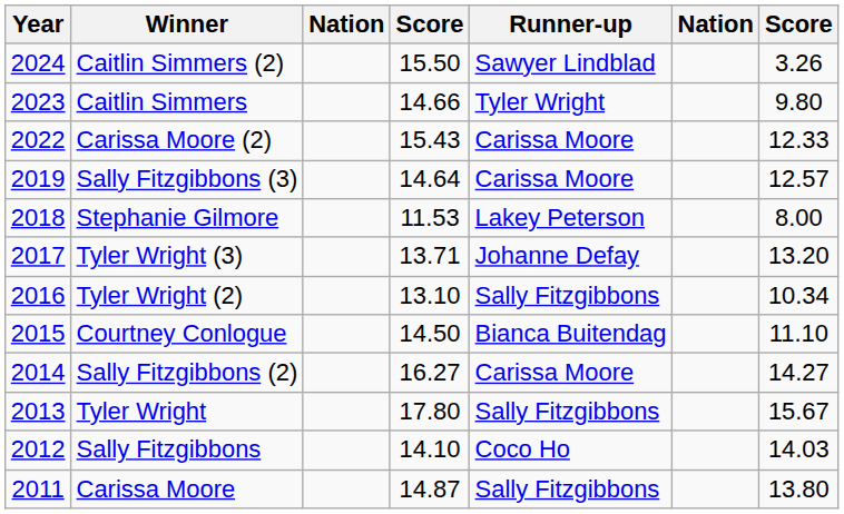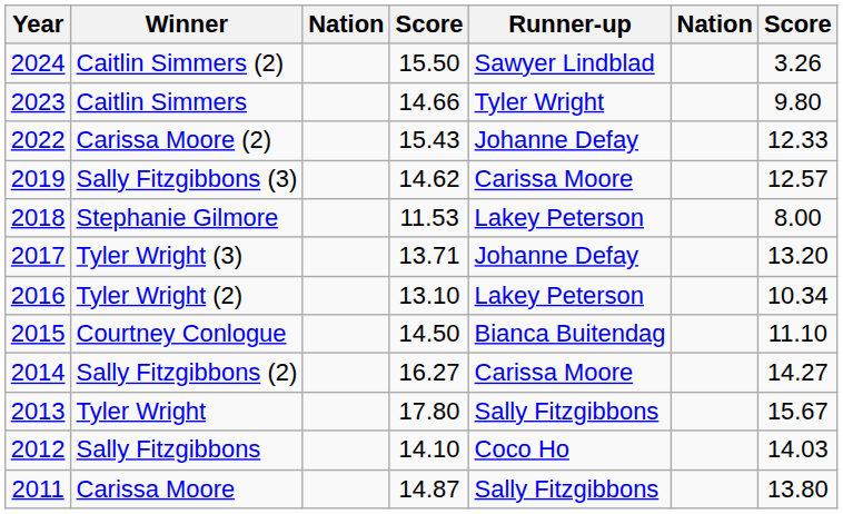Carissa Moore (2) | Runner-up: Carissa Moore -> Johanne Defay
Sally Fitzgibbons (3) | column 4: 14.64 -> 14.62
Tyler Wright (2) | Runner-up: Sally Fitzgibbons -> Lakey Peterson
